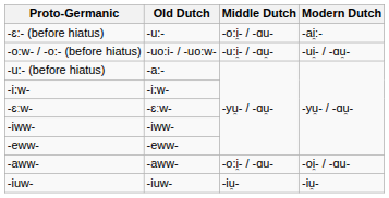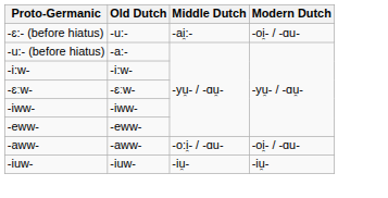-ɛ:- (before hiatus) | Middle Dutch: -o:i̯- / -ɑu- -> -ai̯:-
-ɛ:- (before hiatus) | Modern Dutch: -ai̯:- -> -oi̯- / -ɑu-
- row: -o:w- / -o:- (before hiatus) | -uo:i- / -uo:w- | -u:i̯- / -ɑu̯- | -ui̯- / -ɑu̯-
